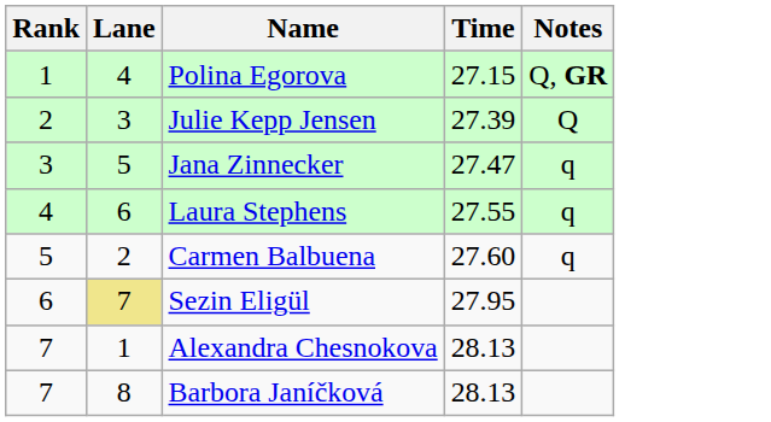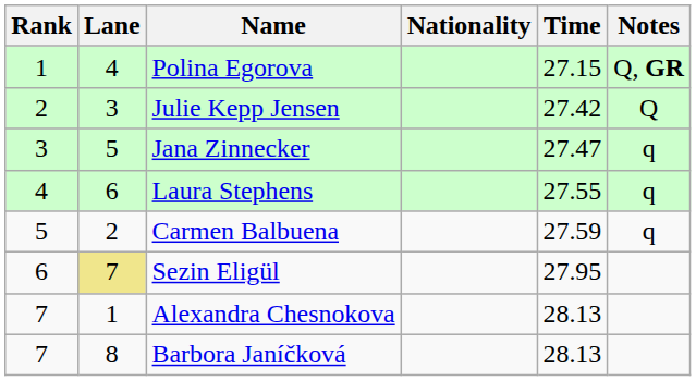+ column: Nationality
Julie Kepp Jensen | Time: 27.39 -> 27.42
Carmen Balbuena | Time: 27.60 -> 27.59
